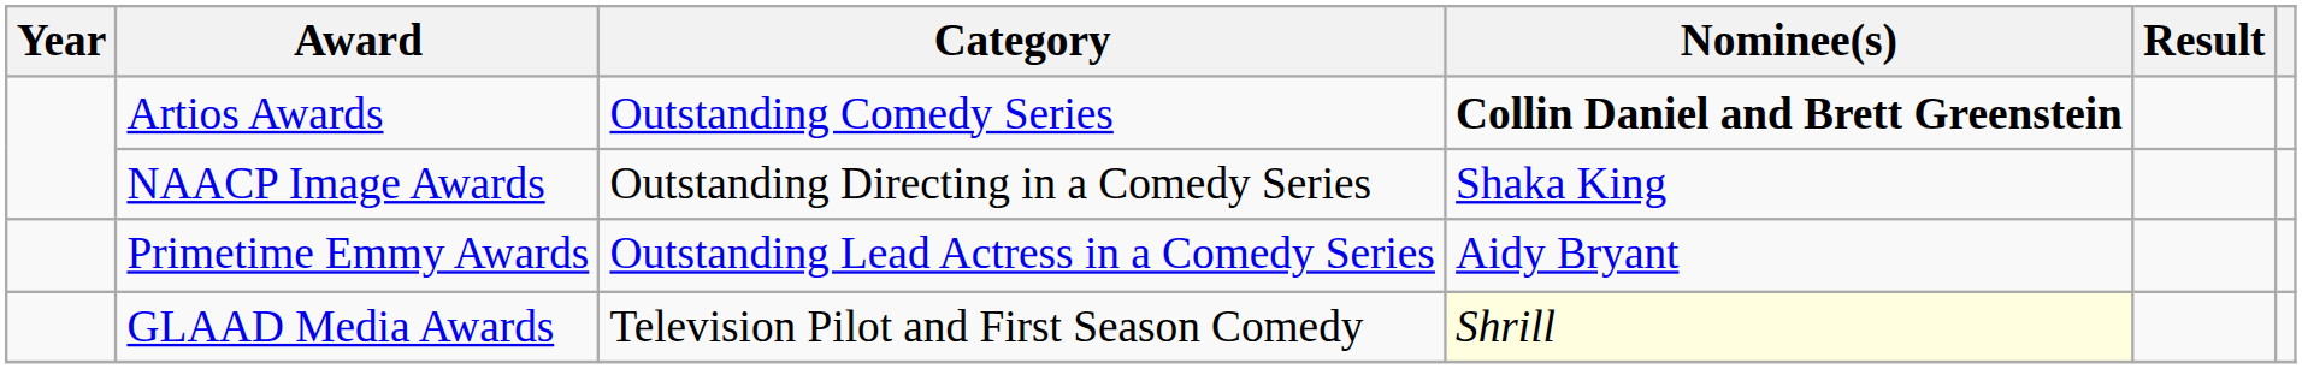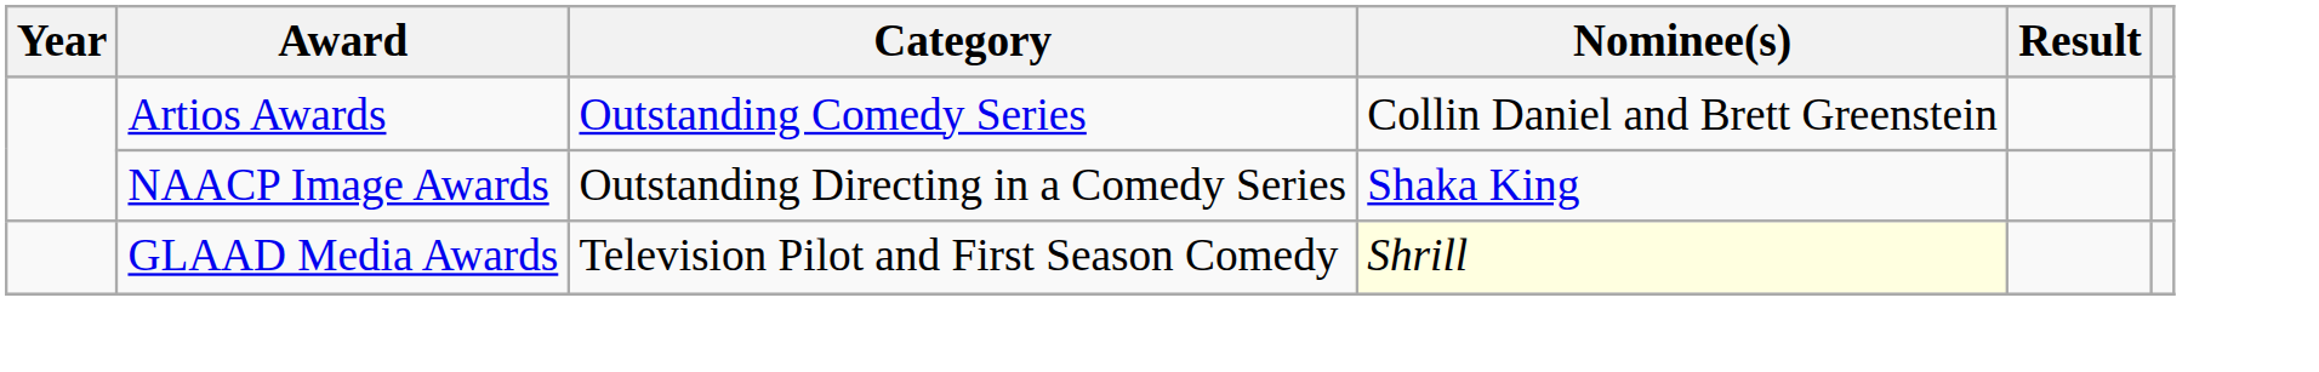Artios Awards | Nominee(s): bold -> normal
- row: Primetime Emmy Awards | Outstanding Lead Actress in a Comedy Series | Aidy Bryant
